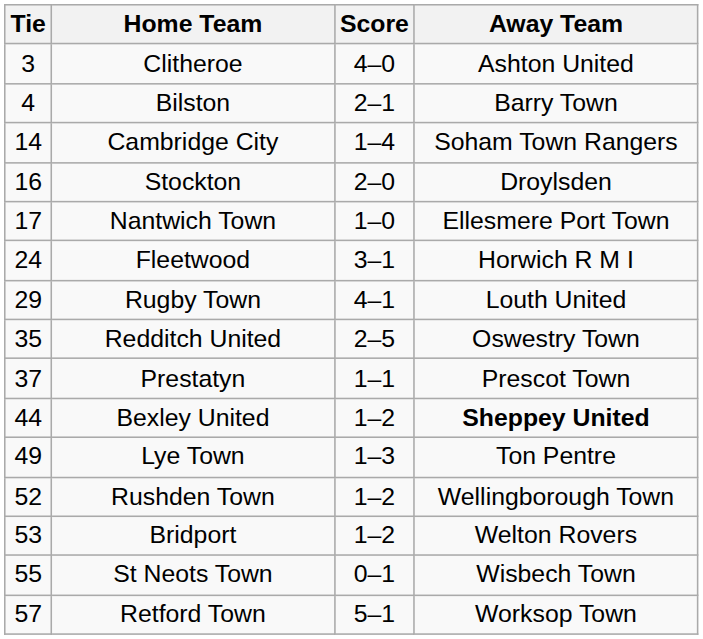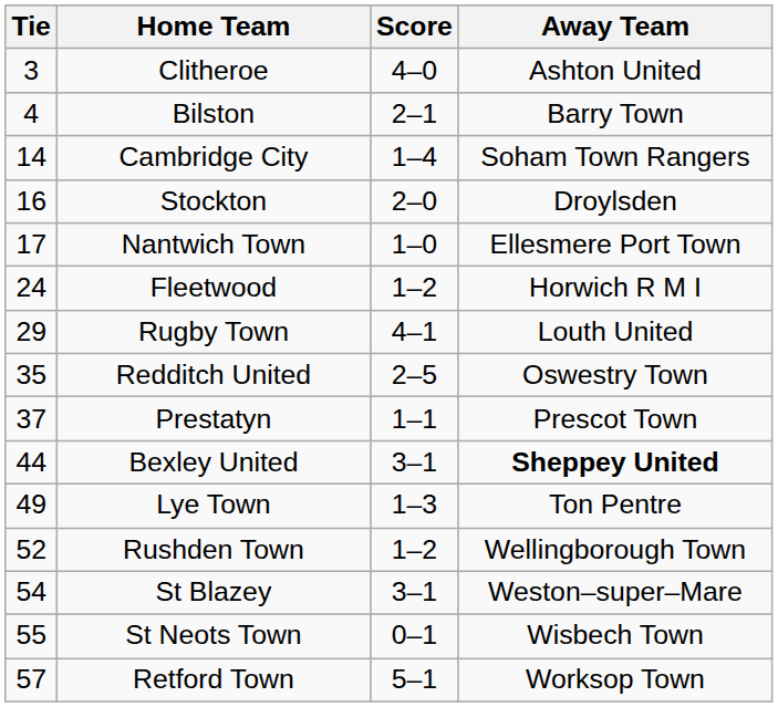Fleetwood | Score: 3–1 -> 1–2
Bexley United | Score: 1–2 -> 3–1
- row: 53 | Bridport | 1–2 | Welton Rovers
+ row: 54 | St Blazey | 3–1 | Weston–super–Mare
